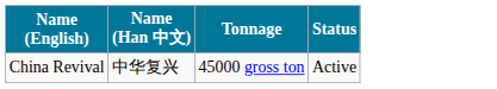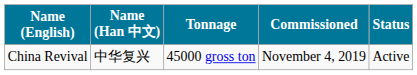+ column: Commissioned | November 4, 2019
